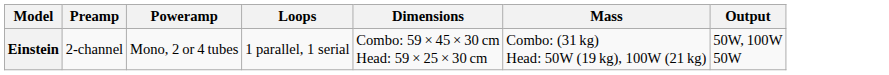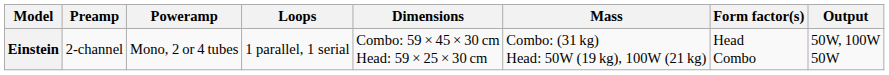+ column: Form factor(s) | Head Combo
